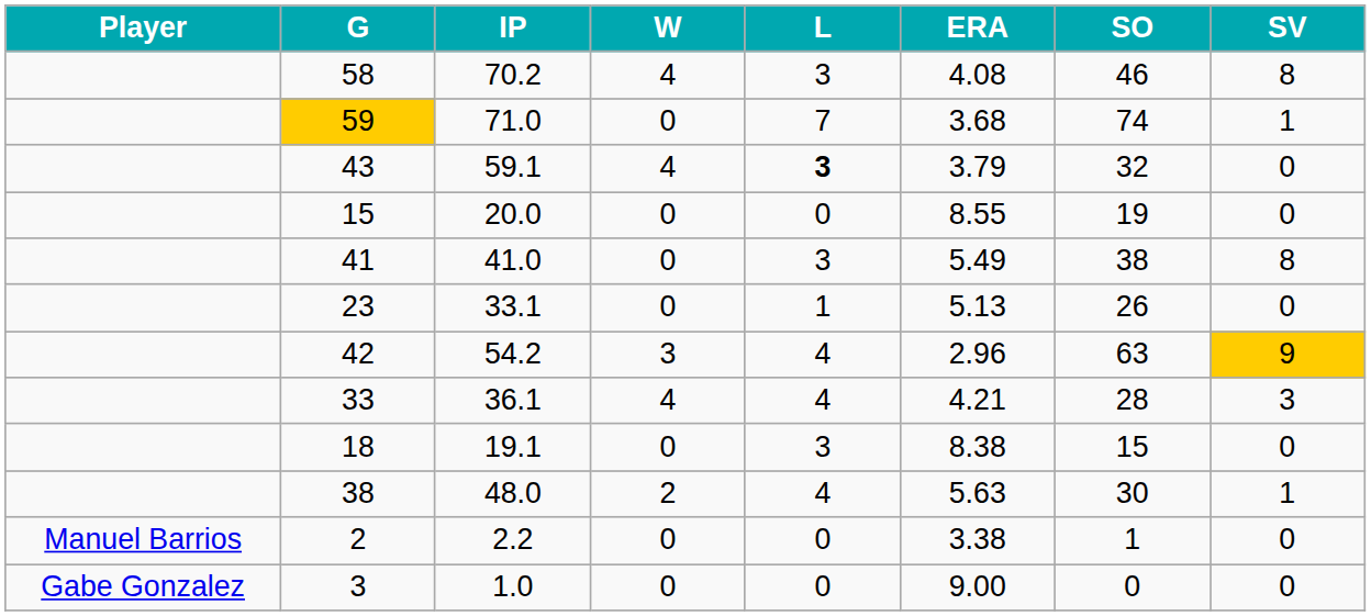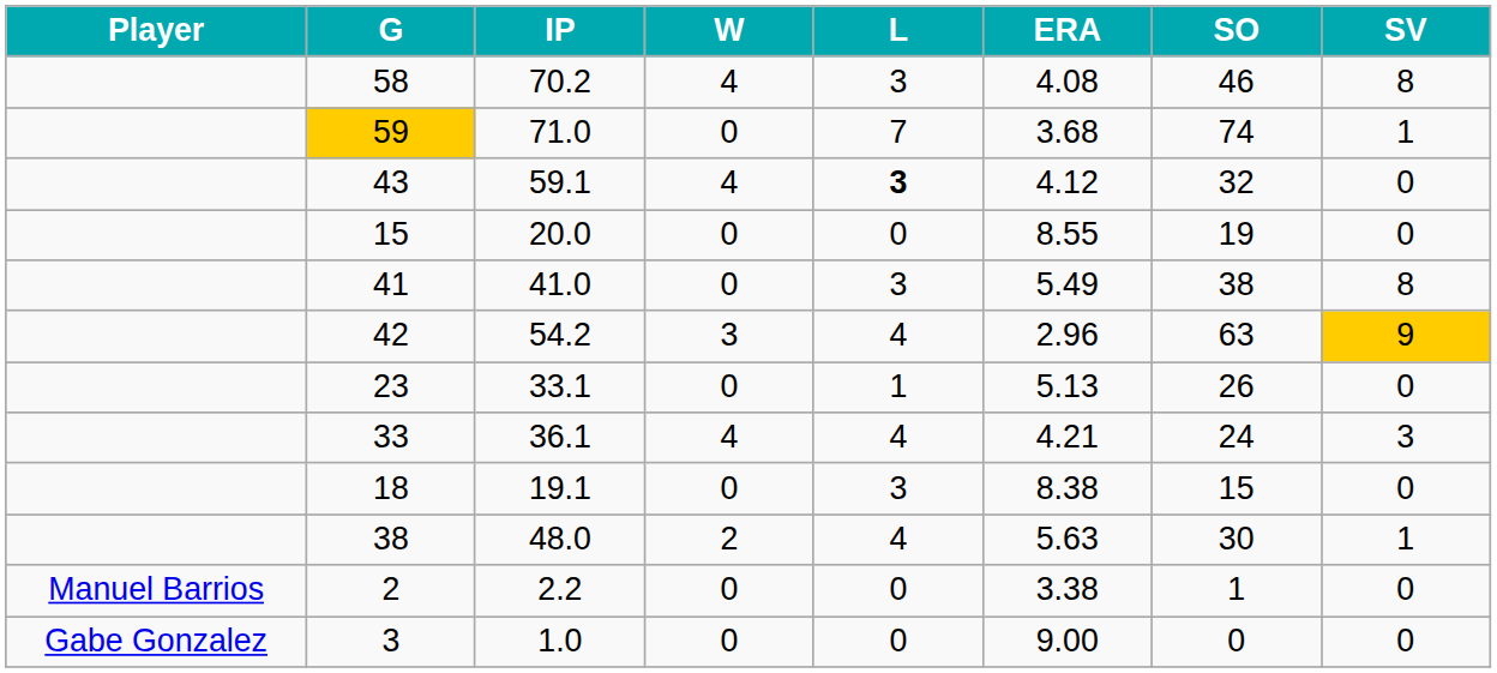43 | ERA: 3.79 -> 4.12
rows swapped: 42 <-> 23
33 | SO: 28 -> 24
